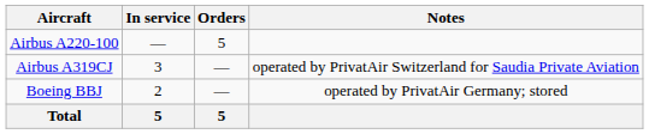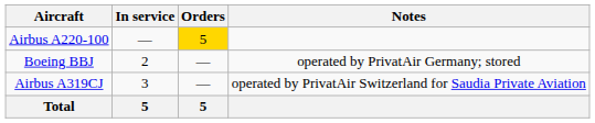Airbus A220-100 | Orders: no background -> gold background
rows swapped: Airbus A319CJ <-> Boeing BBJ
